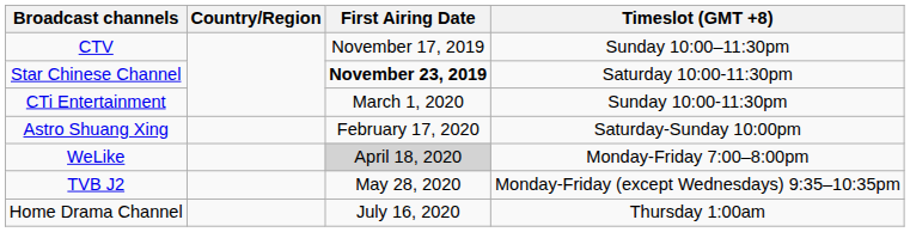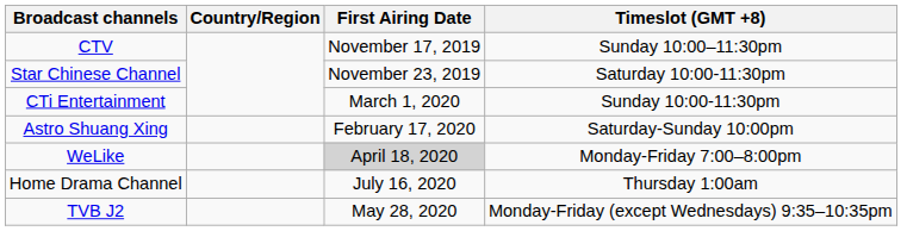Star Chinese Channel | First Airing Date: bold -> normal
rows swapped: TVB J2 <-> Home Drama Channel
